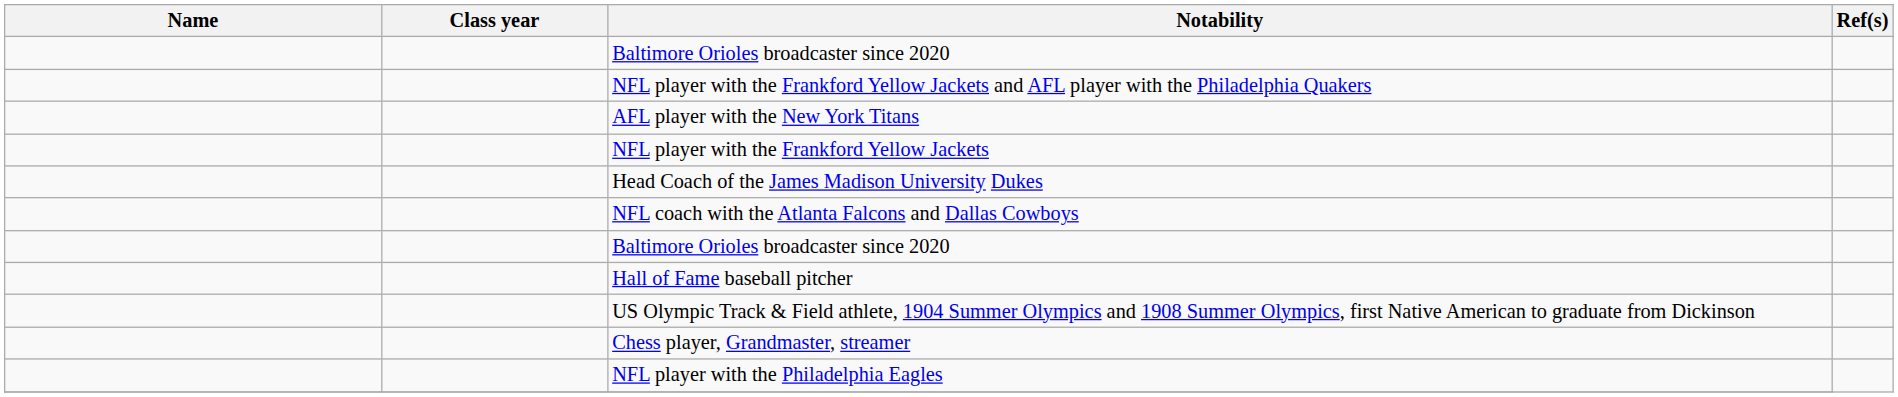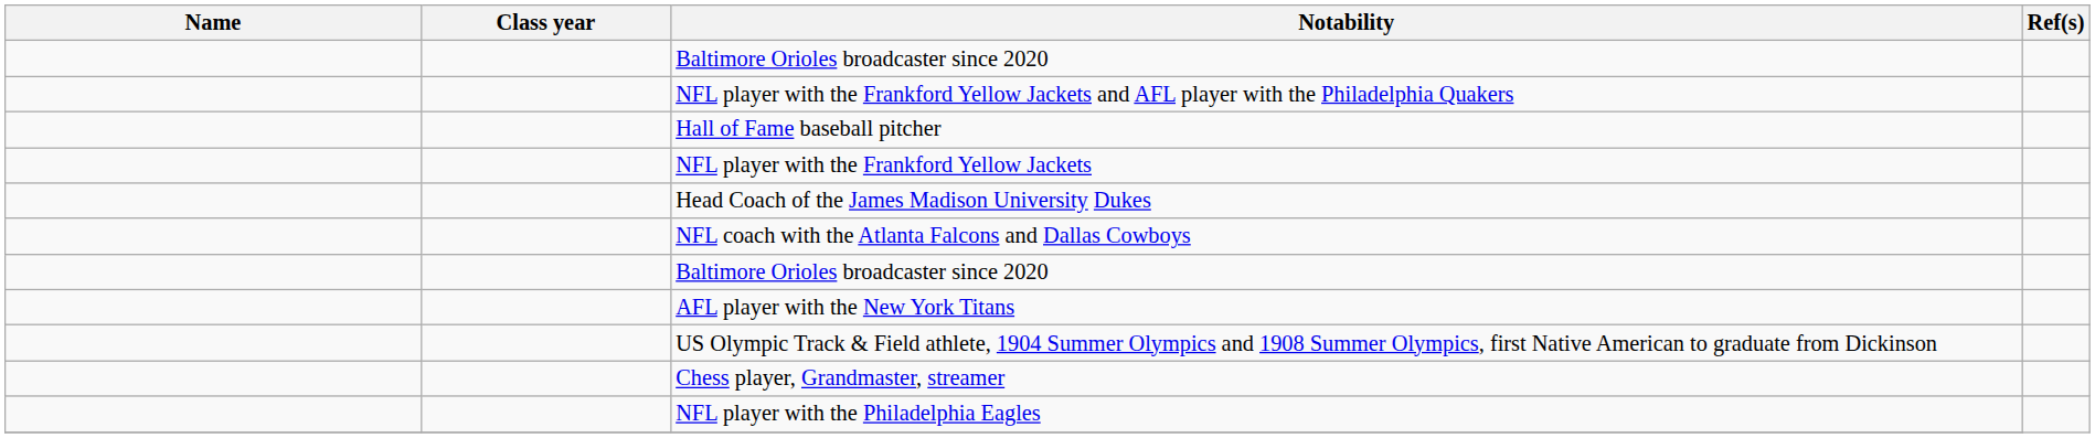rows swapped: Hall of Fame baseball pitcher <-> AFL player with the New York Titans
